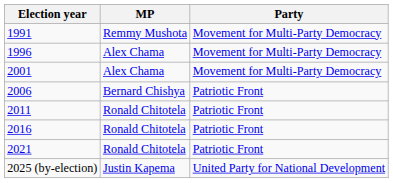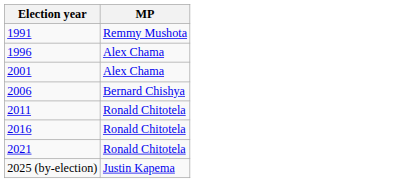- column: Party | Movement for Multi-Party Democracy | Movement for Multi-Party Democracy | Movement for Multi-Party Democracy | Patriotic Front | Patriotic Front | Patriotic Front | Patriotic Front | United Party for National Development
